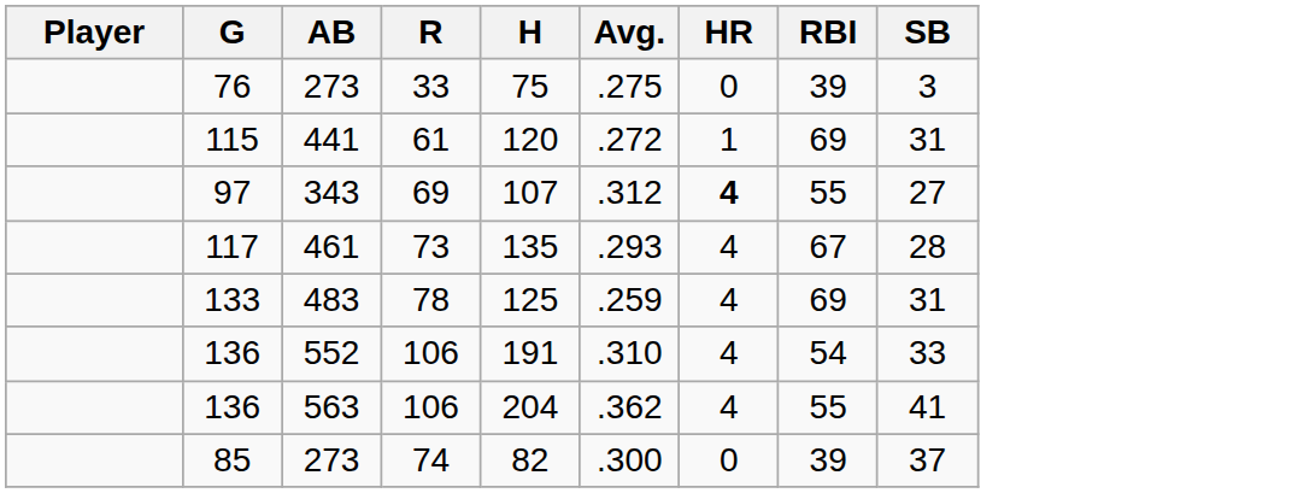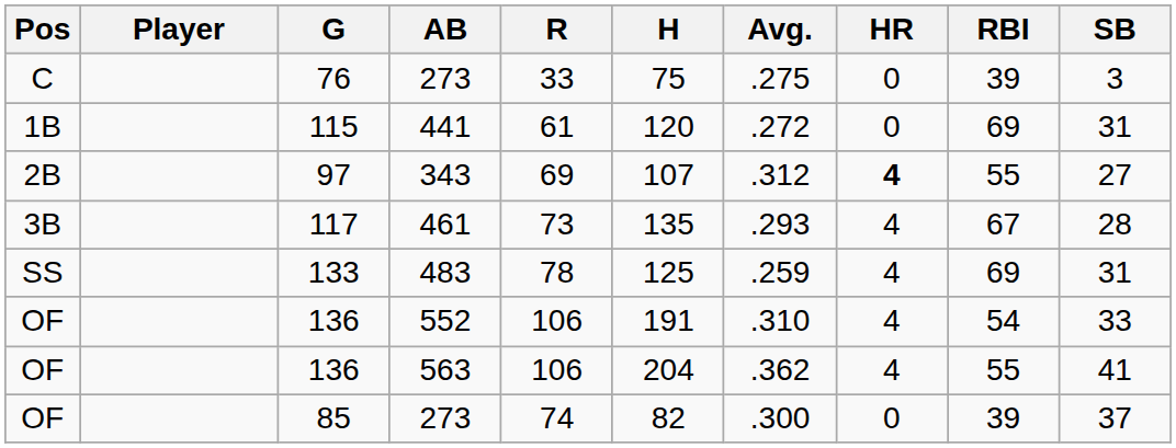+ column: Pos | C | 1B | 2B | 3B | SS | OF | OF | OF
115 | HR: 1 -> 0
